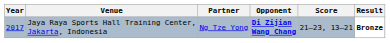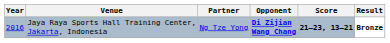Jaya Raya Sports Hall Training Center, Jakarta, Indonesia | Year: 2017 -> 2016
Jaya Raya Sports Hall Training Center, Jakarta, Indonesia | Score: normal -> bold
